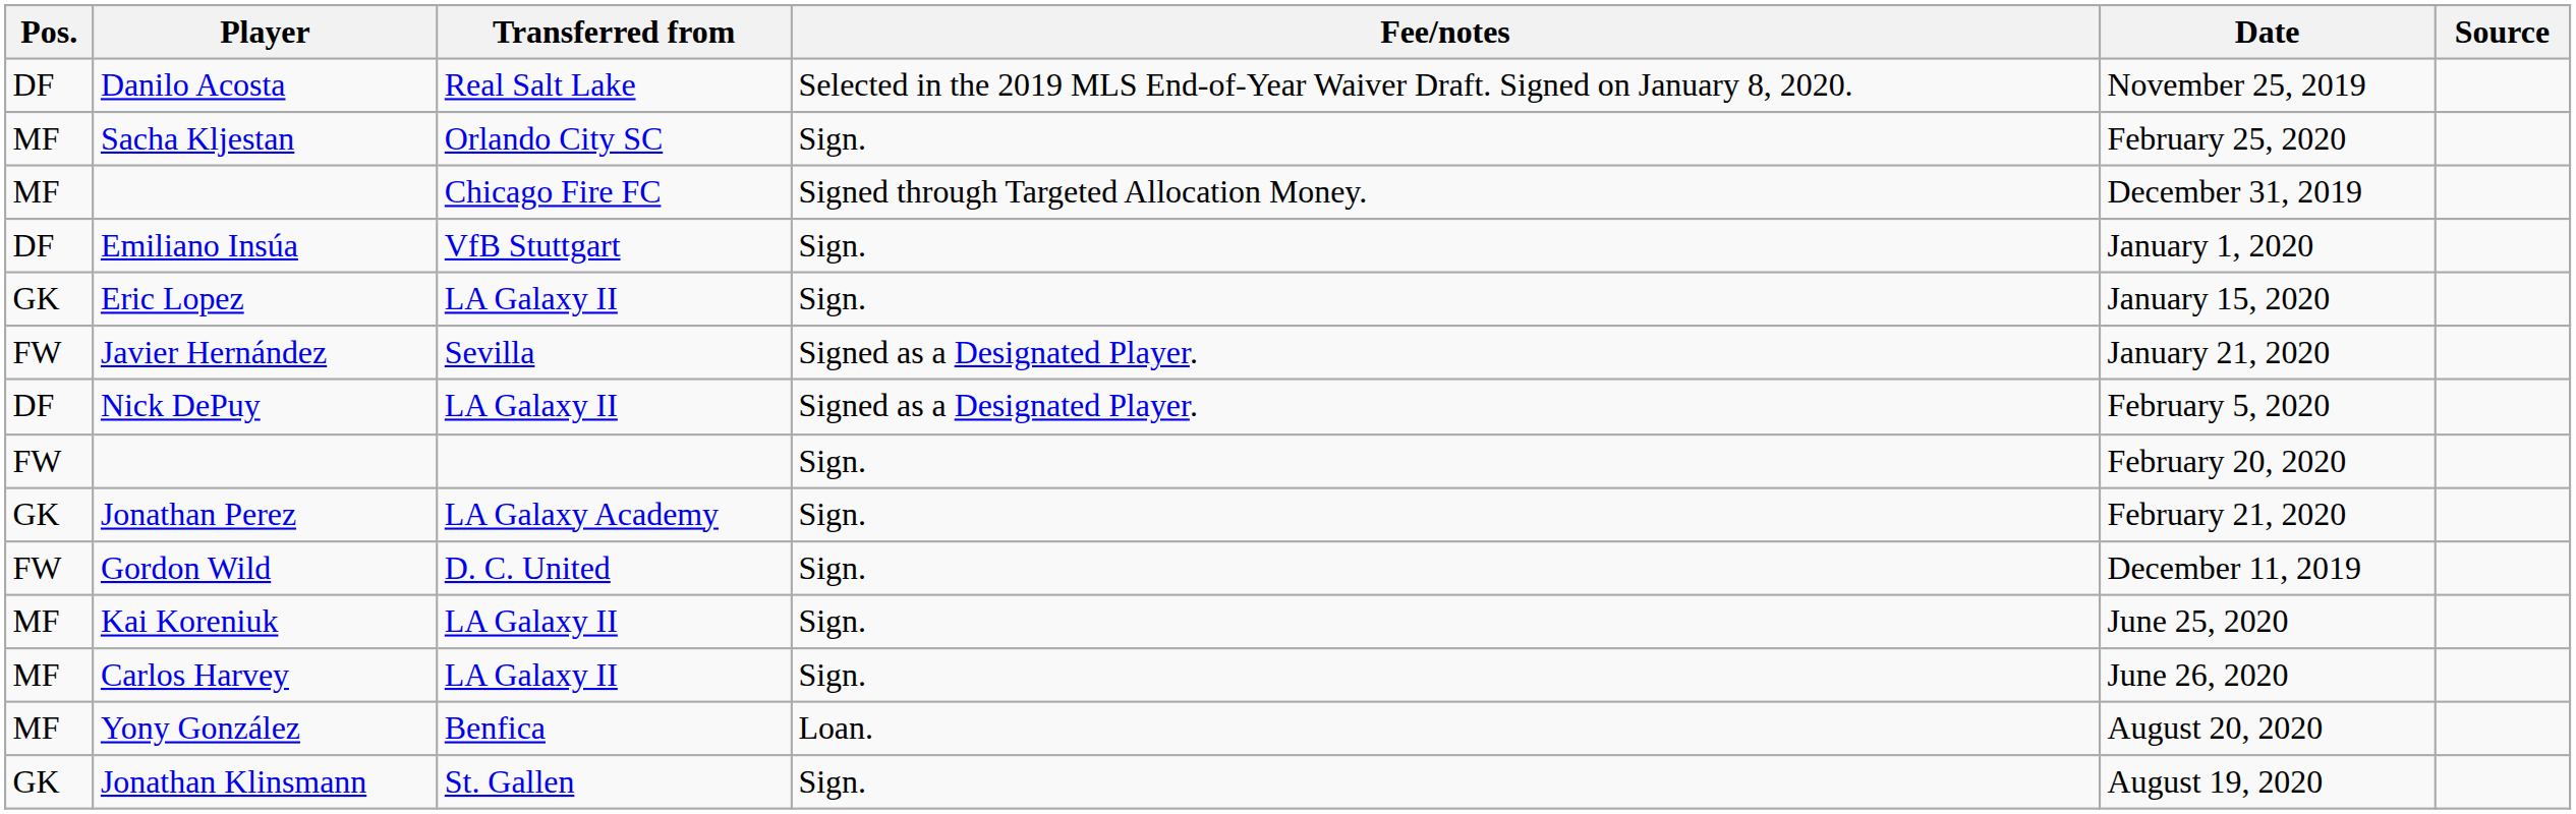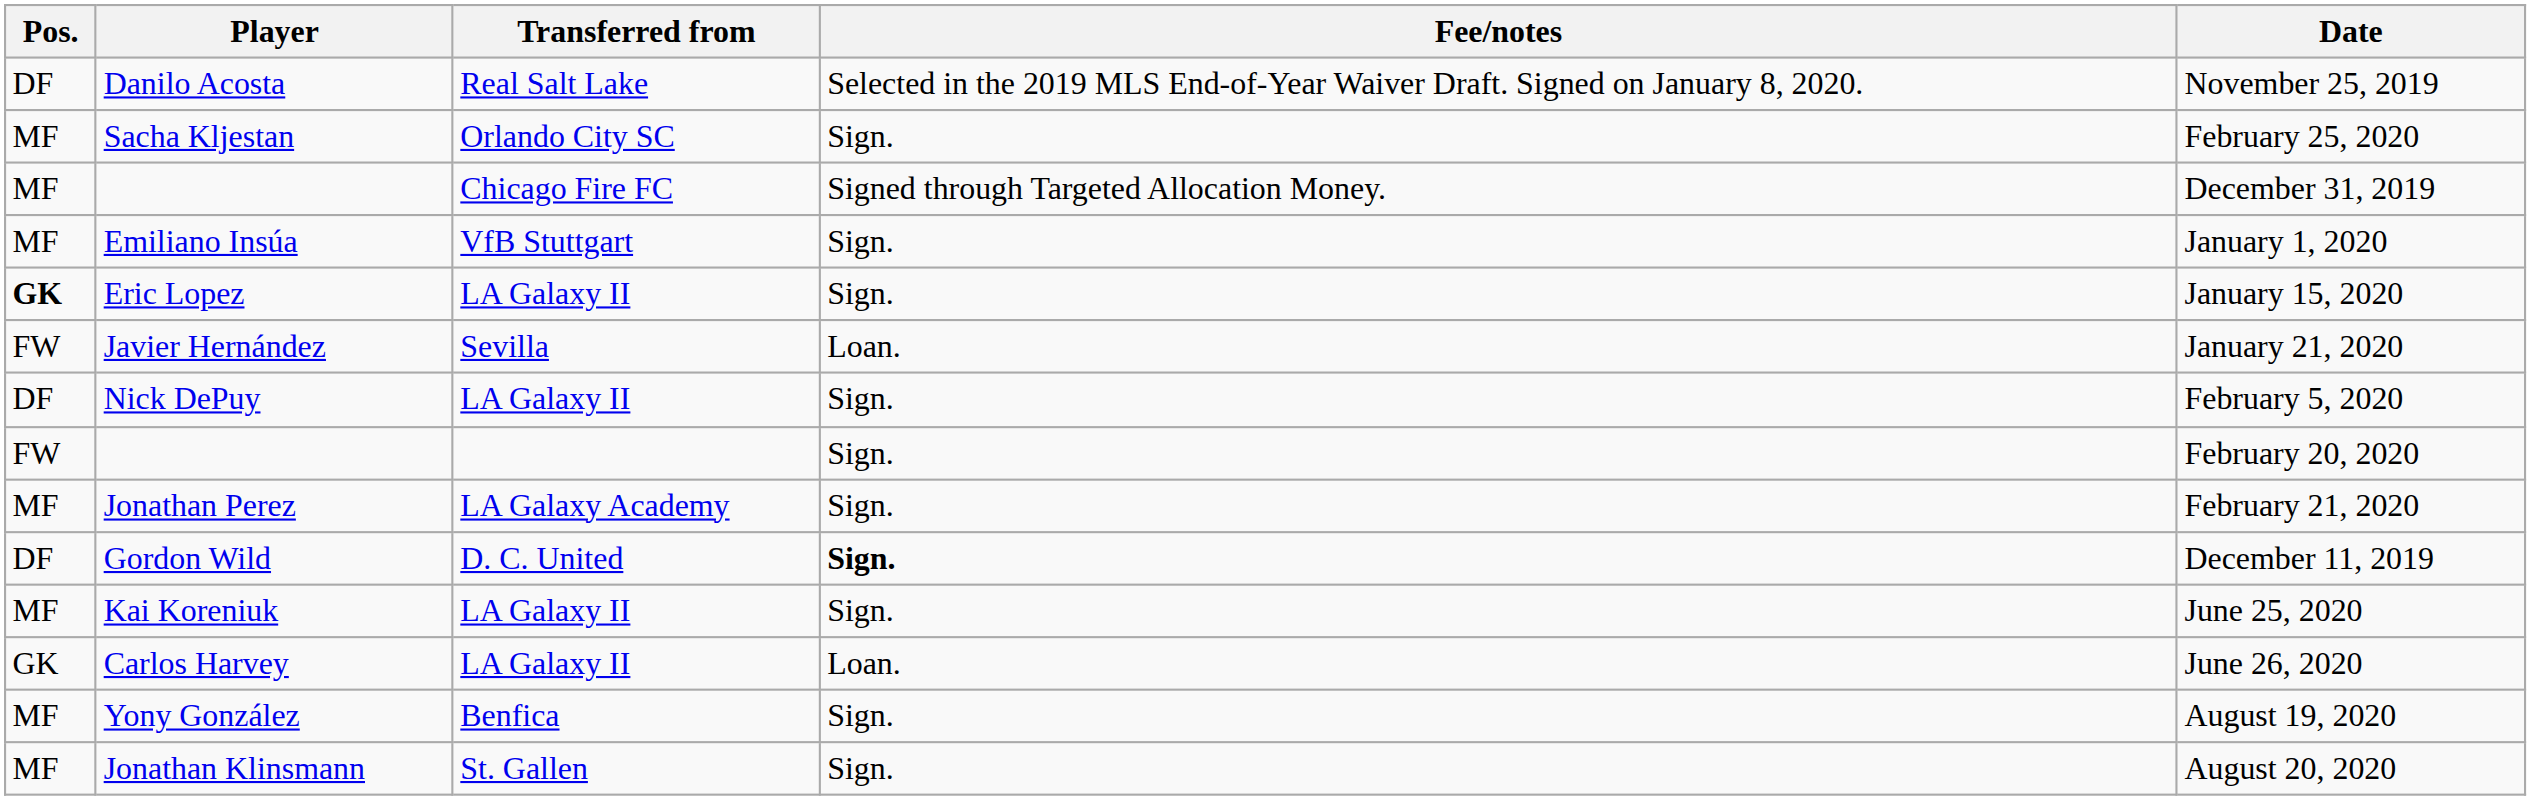- column: Source
Emiliano Insúa | Pos.: DF -> MF
Eric Lopez | Pos.: normal -> bold
Javier Hernández | Fee/notes: Signed as a Designated Player. -> Loan.
Nick DePuy | Fee/notes: Signed as a Designated Player. -> Sign.
Jonathan Perez | Pos.: GK -> MF
Gordon Wild | Pos.: FW -> DF
Gordon Wild | Fee/notes: normal -> bold
Carlos Harvey | Pos.: MF -> GK
Carlos Harvey | Fee/notes: Sign. -> Loan.
Yony González | Fee/notes: Loan. -> Sign.
Yony González | Date: August 20, 2020 -> August 19, 2020
Jonathan Klinsmann | Pos.: GK -> MF
Jonathan Klinsmann | Date: August 19, 2020 -> August 20, 2020
